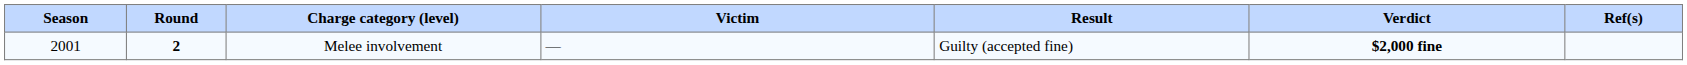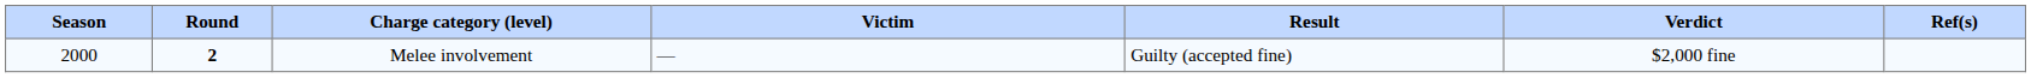Melee involvement | Season: 2001 -> 2000
Melee involvement | Verdict: bold -> normal
